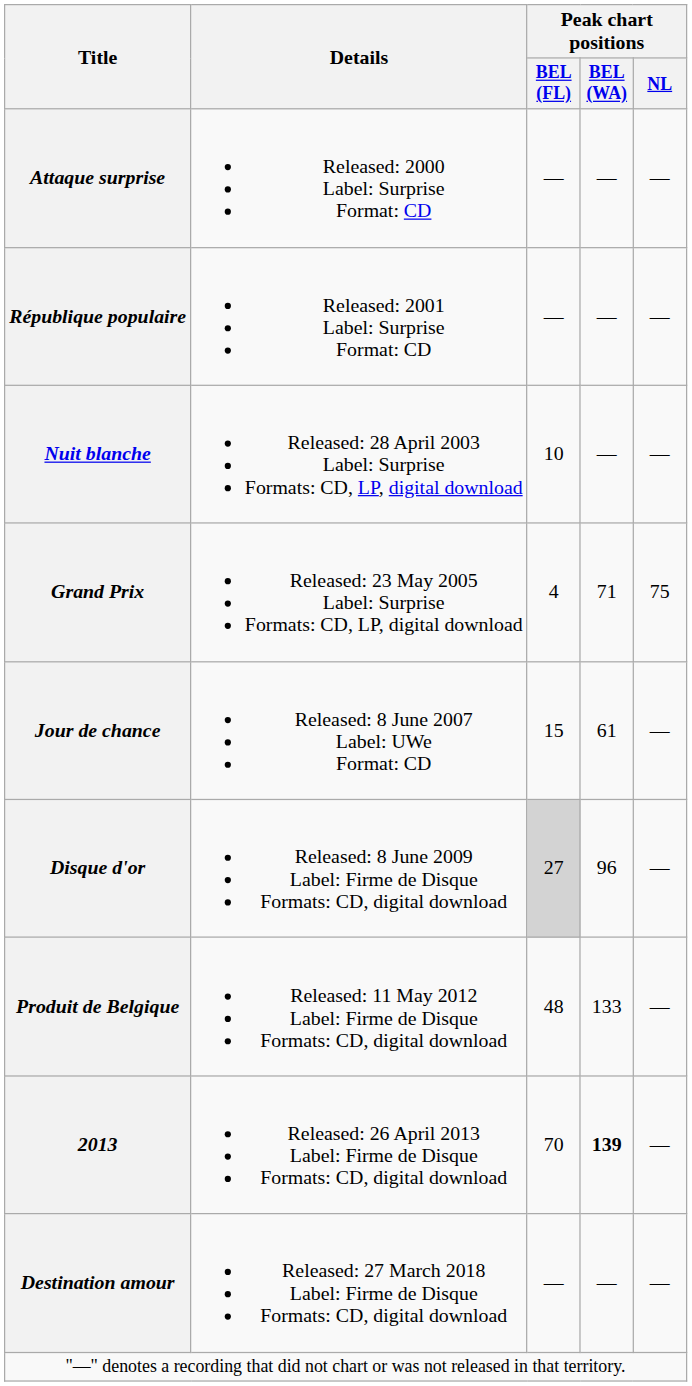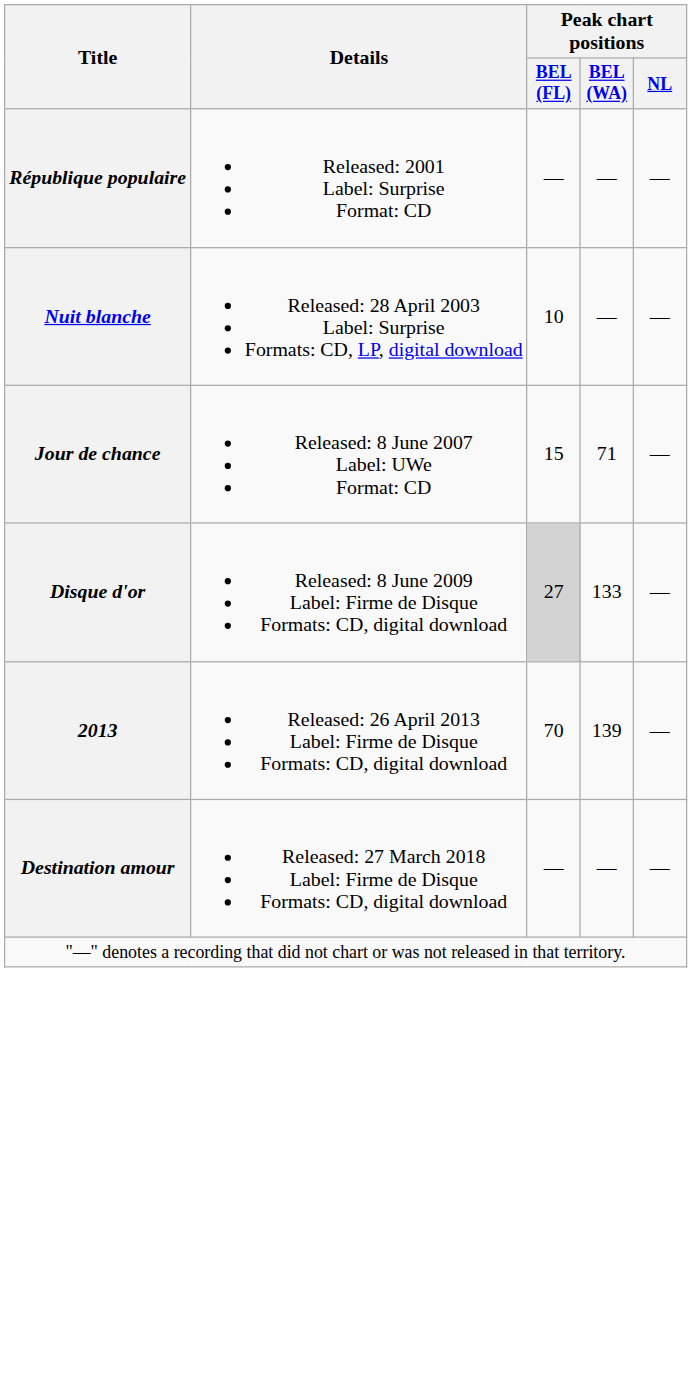- row: Attaque surprise | Released: 2000 Label: Surprise Format: CD | — | — | —
- row: Grand Prix | Released: 23 May 2005 Label: Surprise Formats: CD, LP, digital download | 4 | 71 | 75
Jour de chance | Peak chart positions / BEL (WA): 61 -> 71
Disque d'or | Peak chart positions / BEL (WA): 96 -> 133
- row: Produit de Belgique | Released: 11 May 2012 Label: Firme de Disque Formats: CD, digital download | 48 | 133 | —
2013 | Peak chart positions / BEL (WA): bold -> normal
